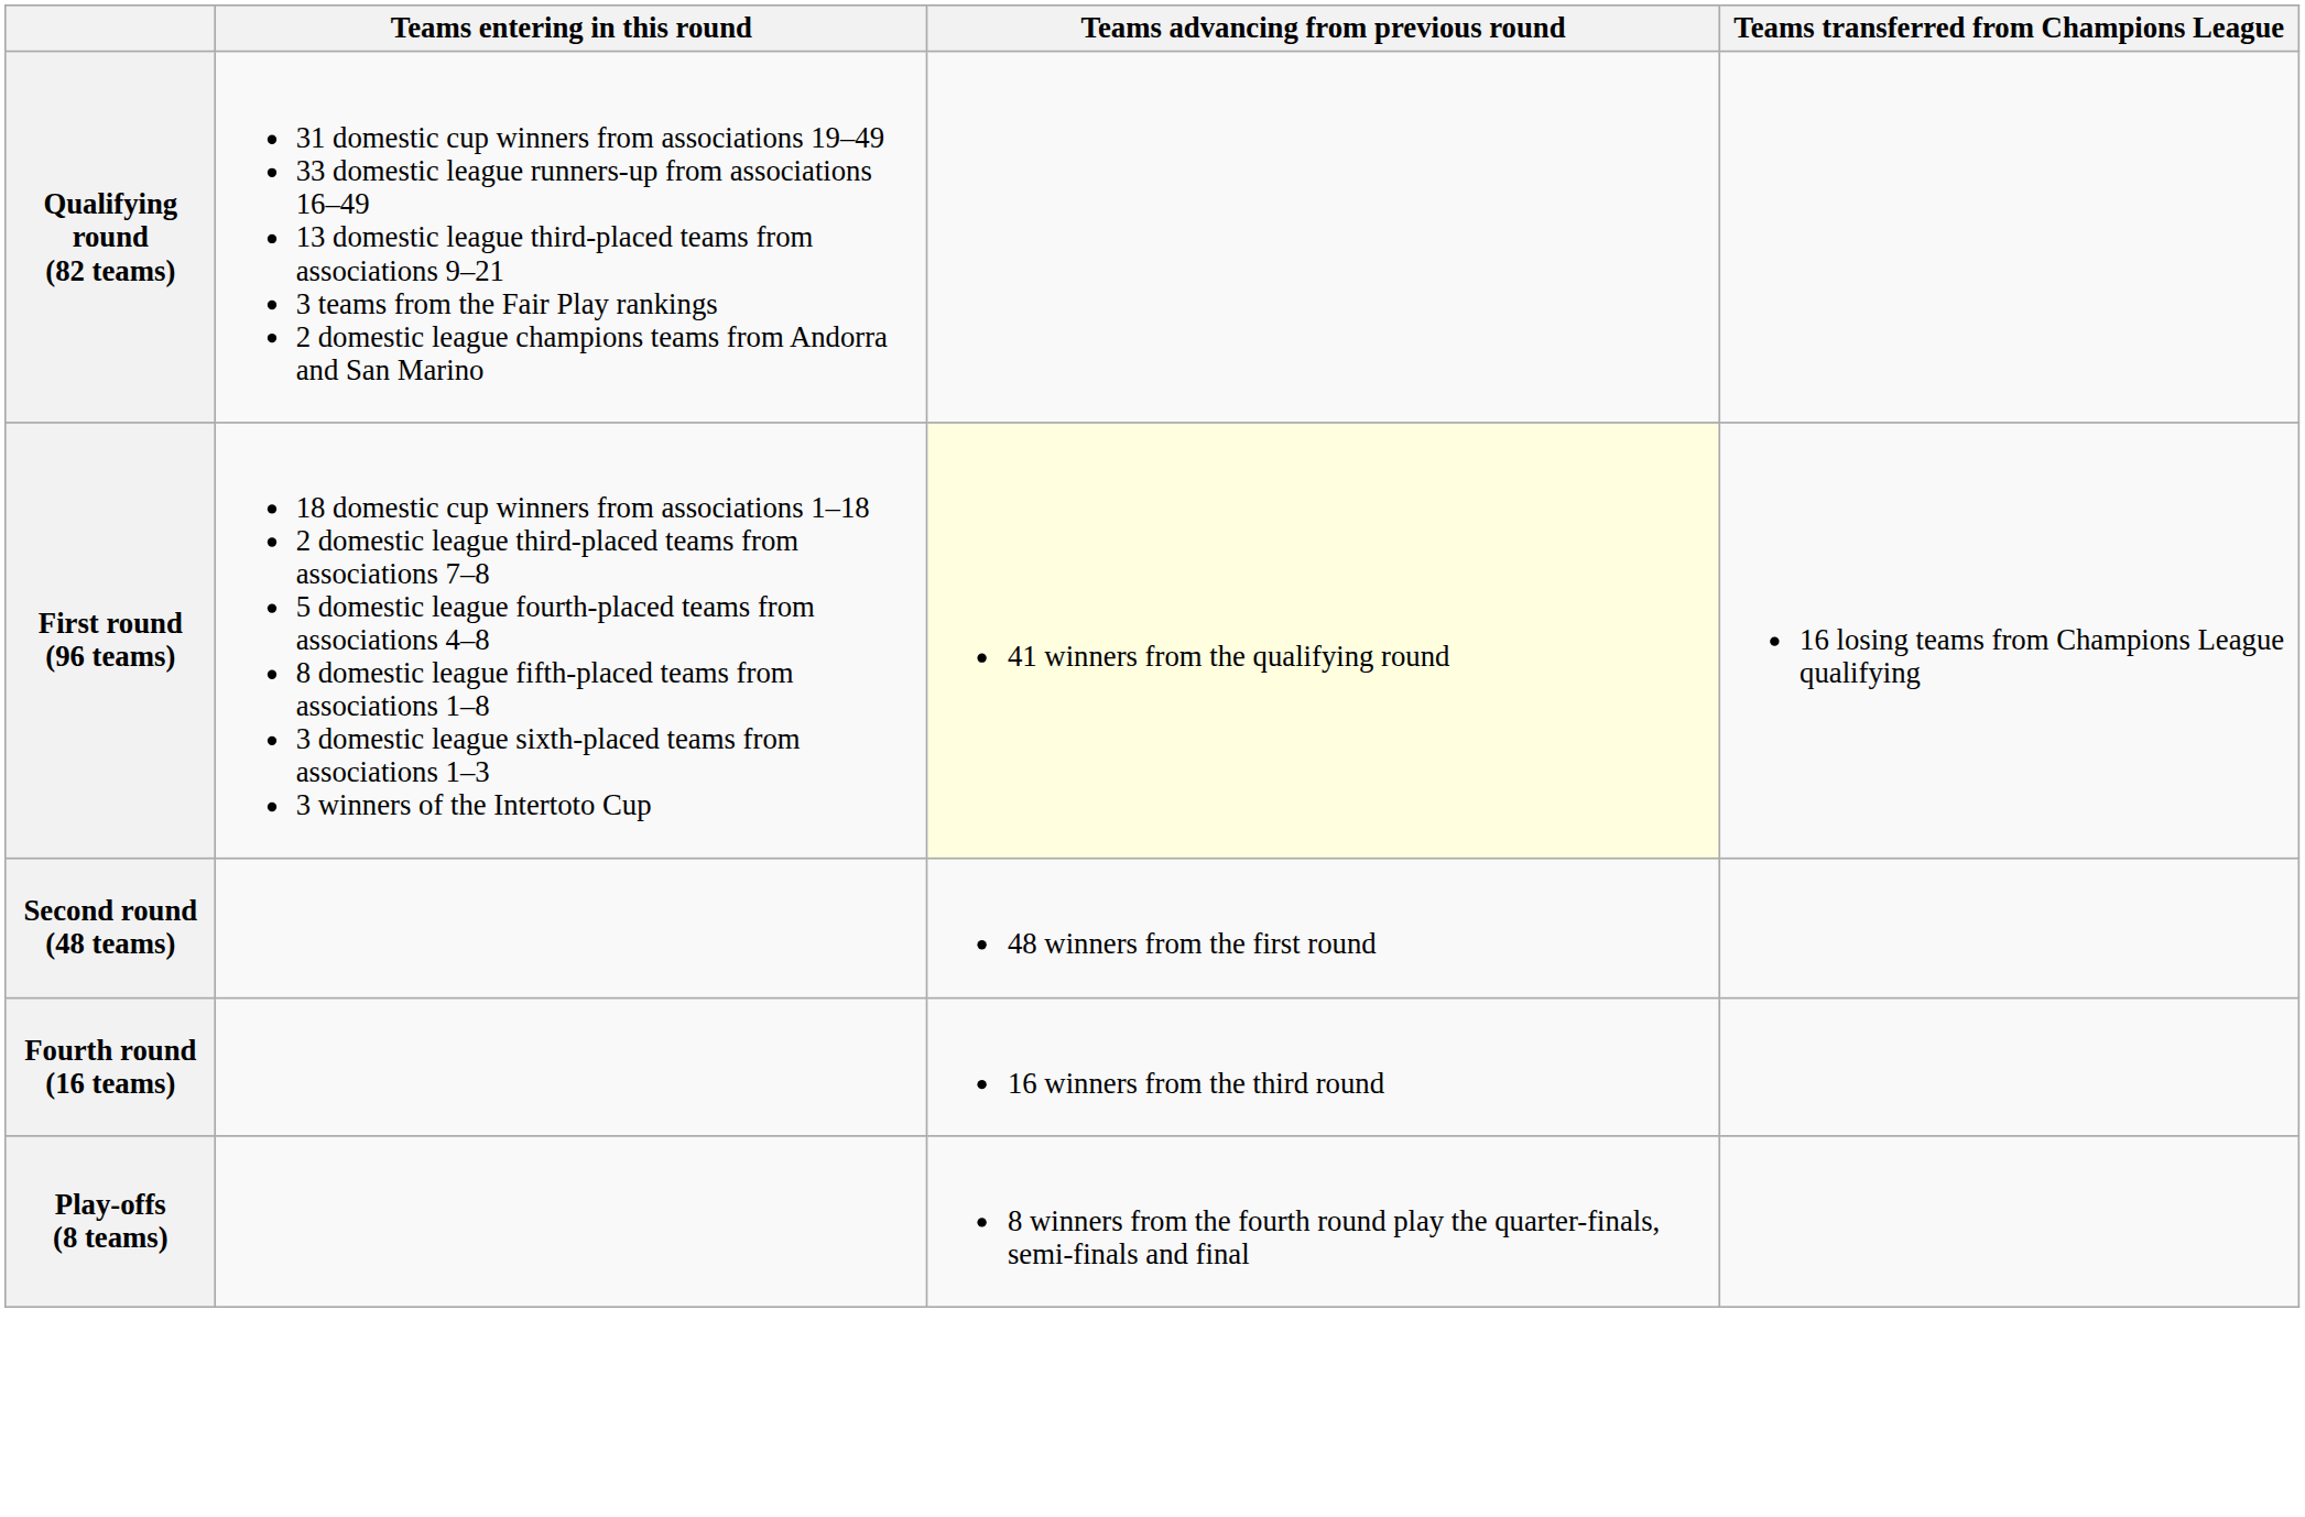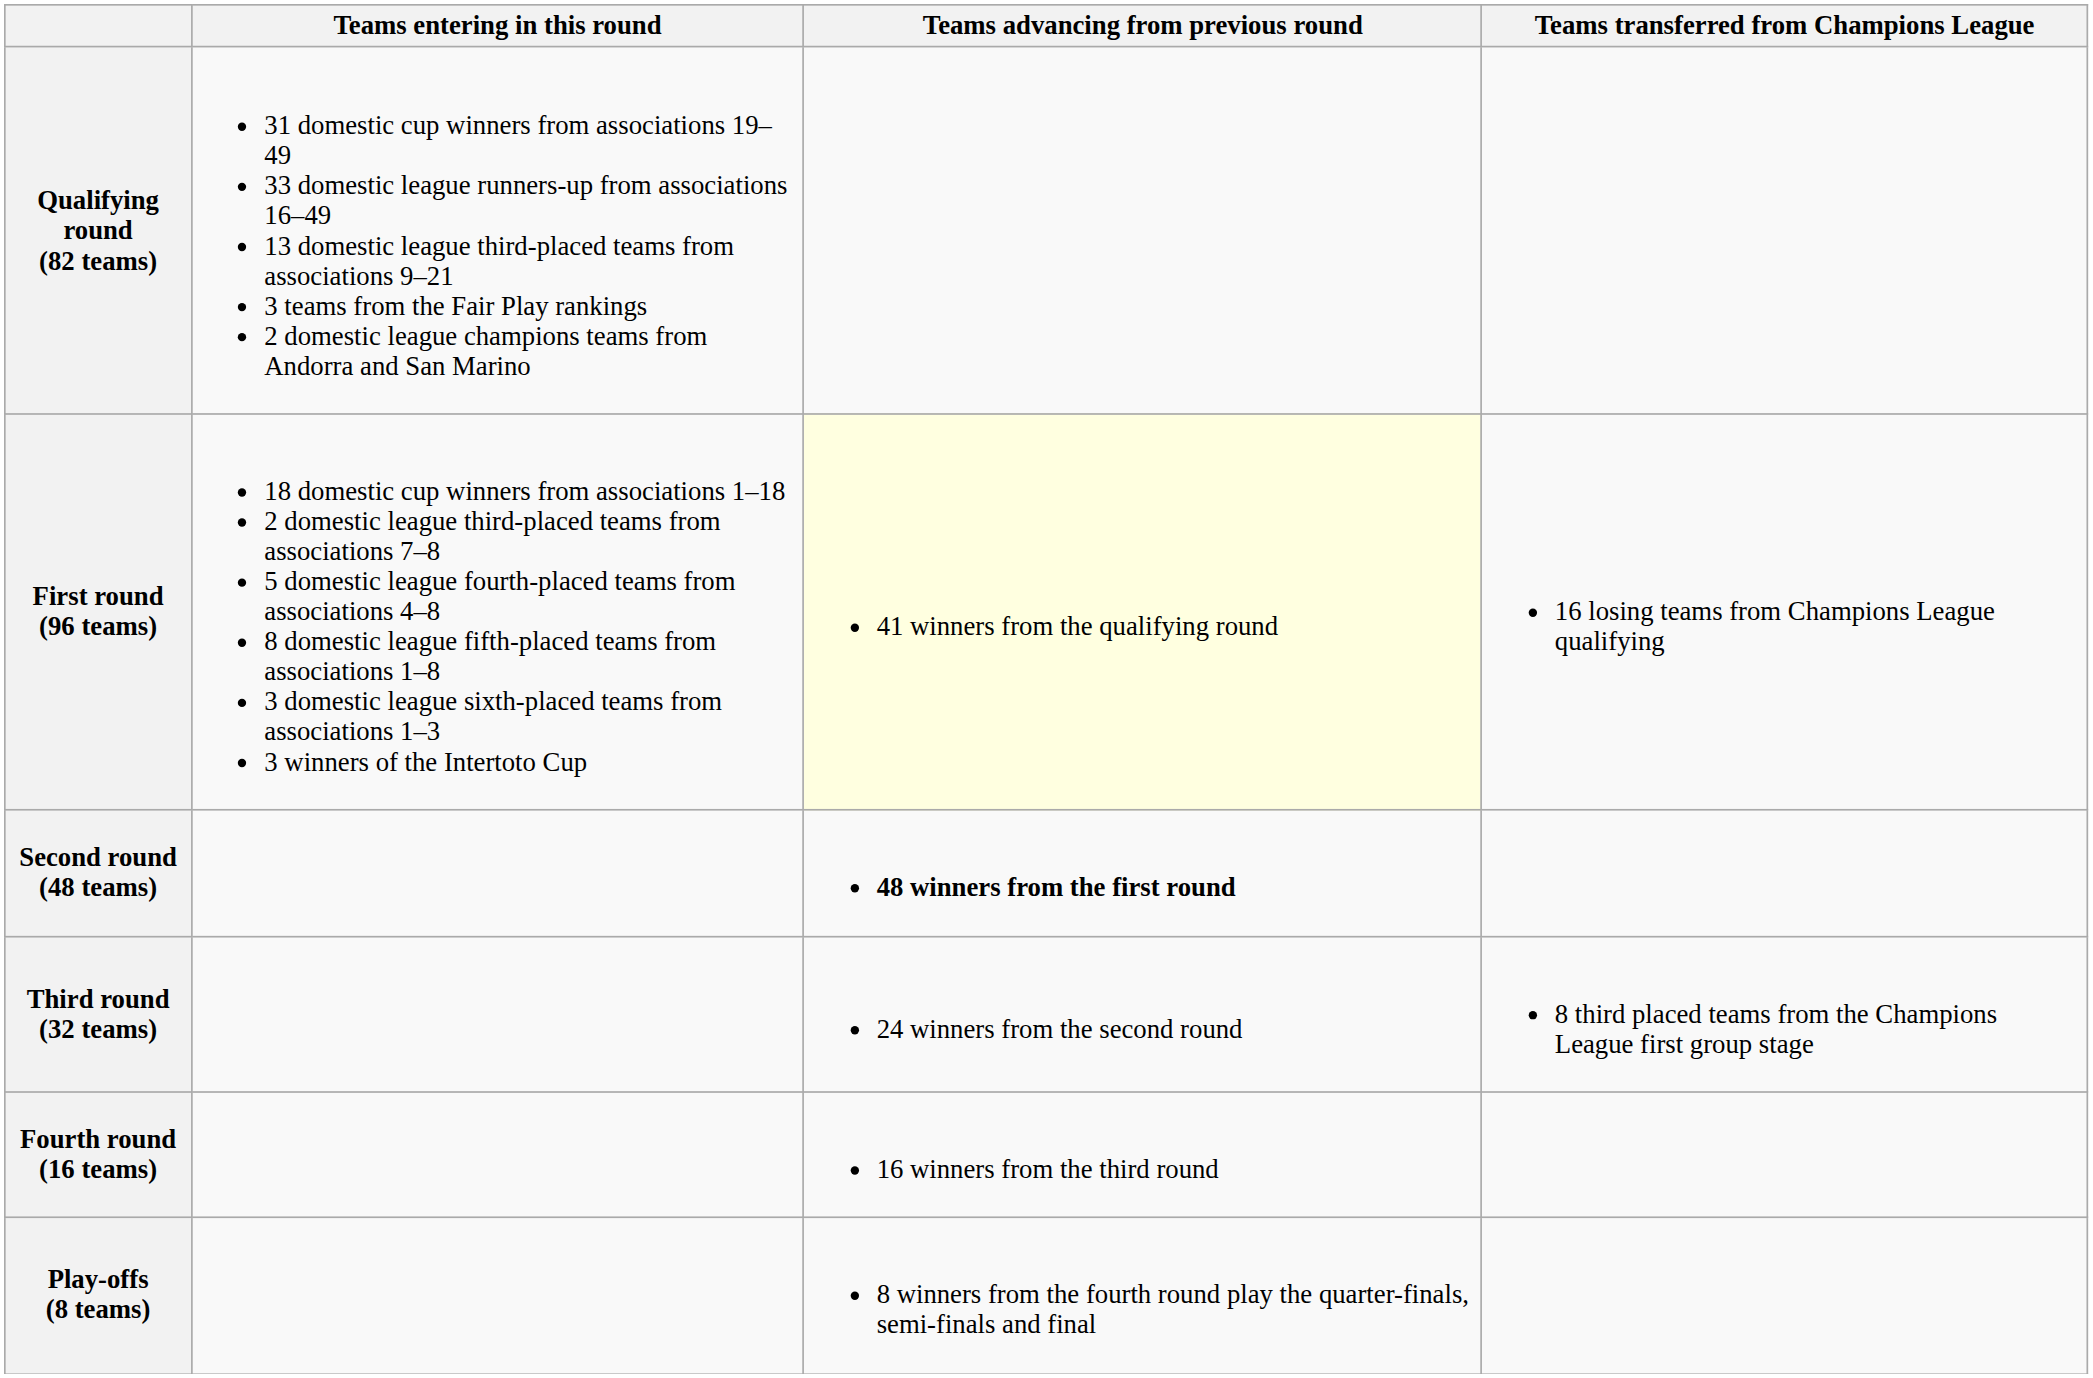Second round (48 teams) | Teams advancing from previous round: normal -> bold
+ row: Third round (32 teams) | 24 winners from the second round | 8 third placed teams from the Champions League first group stage
